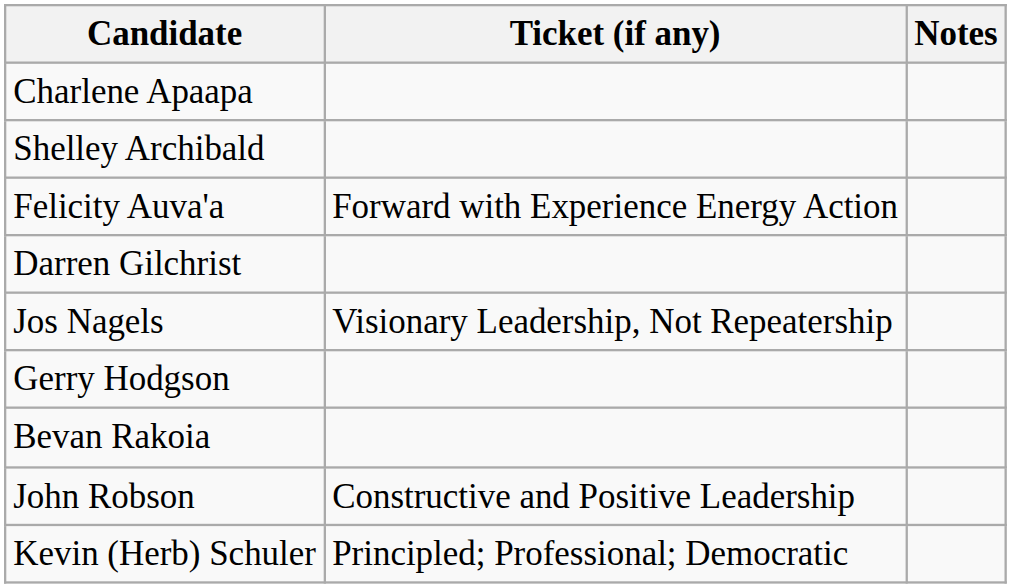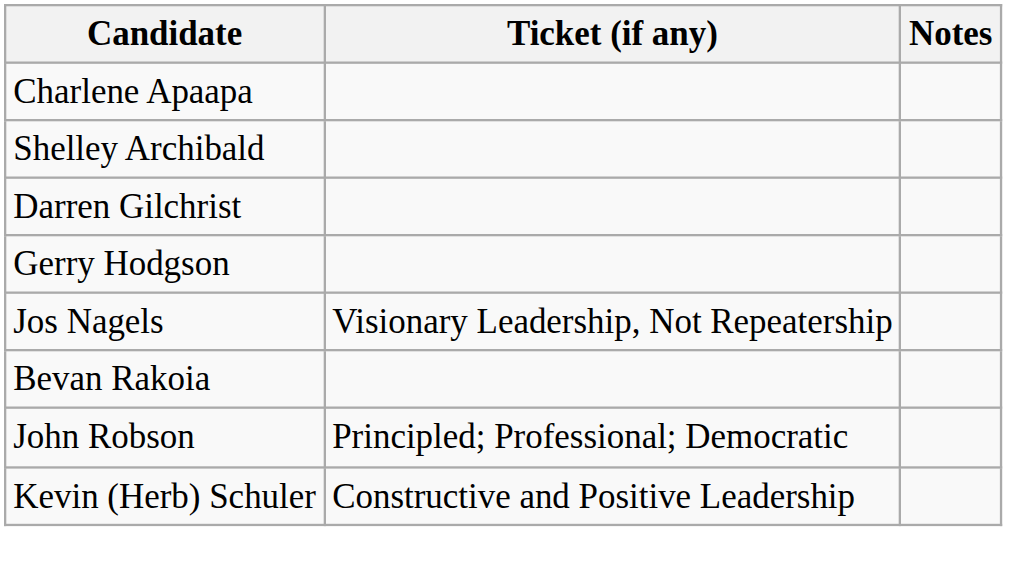- row: Felicity Auva'a | Forward with Experience Energy Action
rows swapped: Gerry Hodgson <-> Jos Nagels
John Robson | Ticket (if any): Constructive and Positive Leadership -> Principled; Professional; Democratic
Kevin (Herb) Schuler | Ticket (if any): Principled; Professional; Democratic -> Constructive and Positive Leadership
